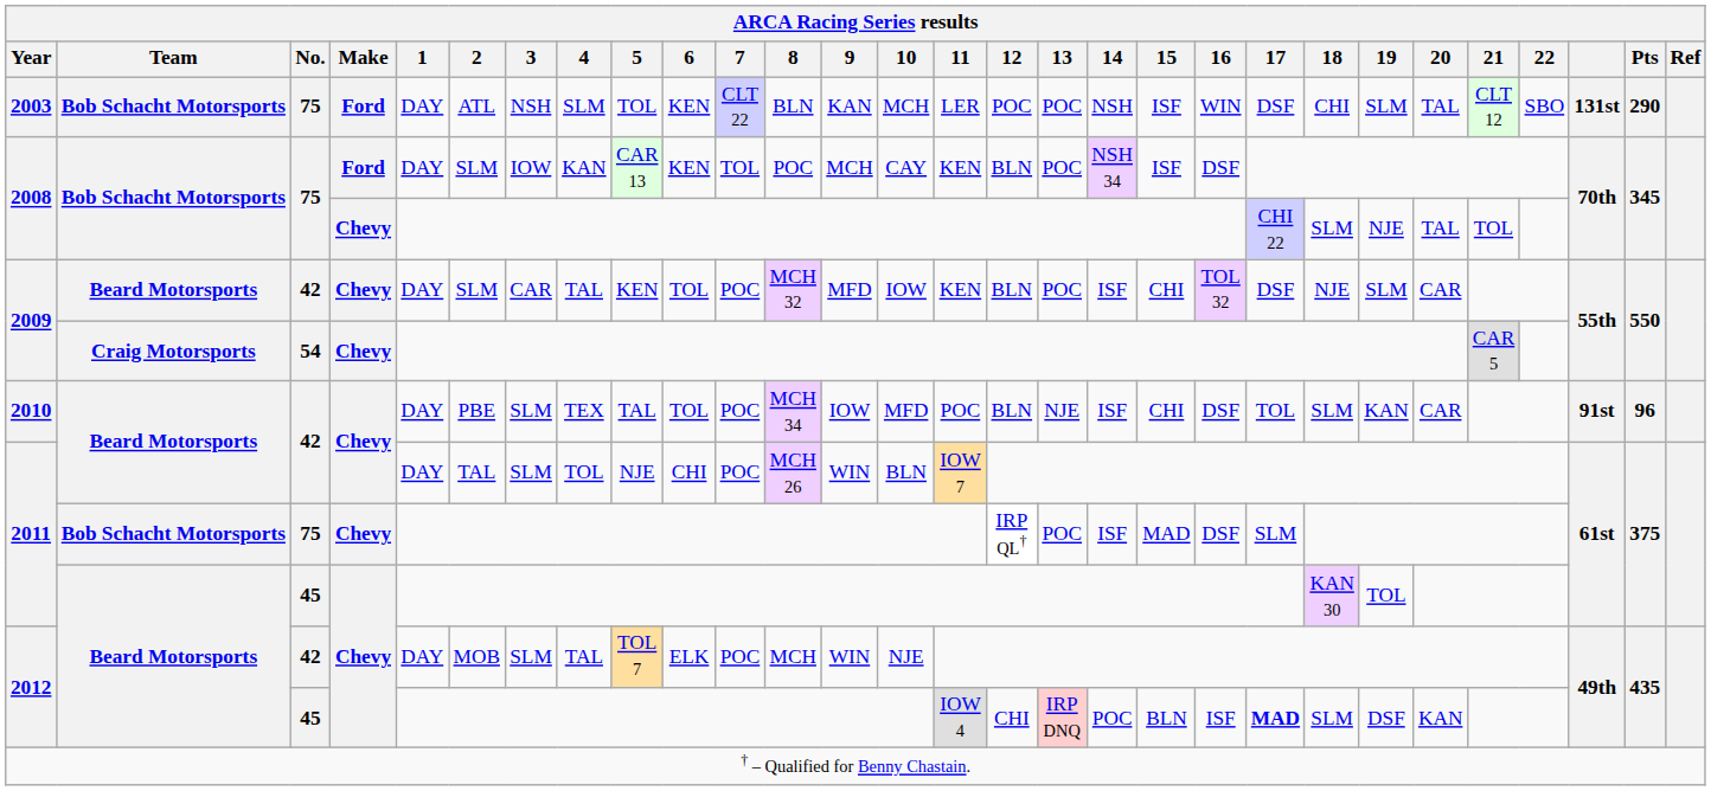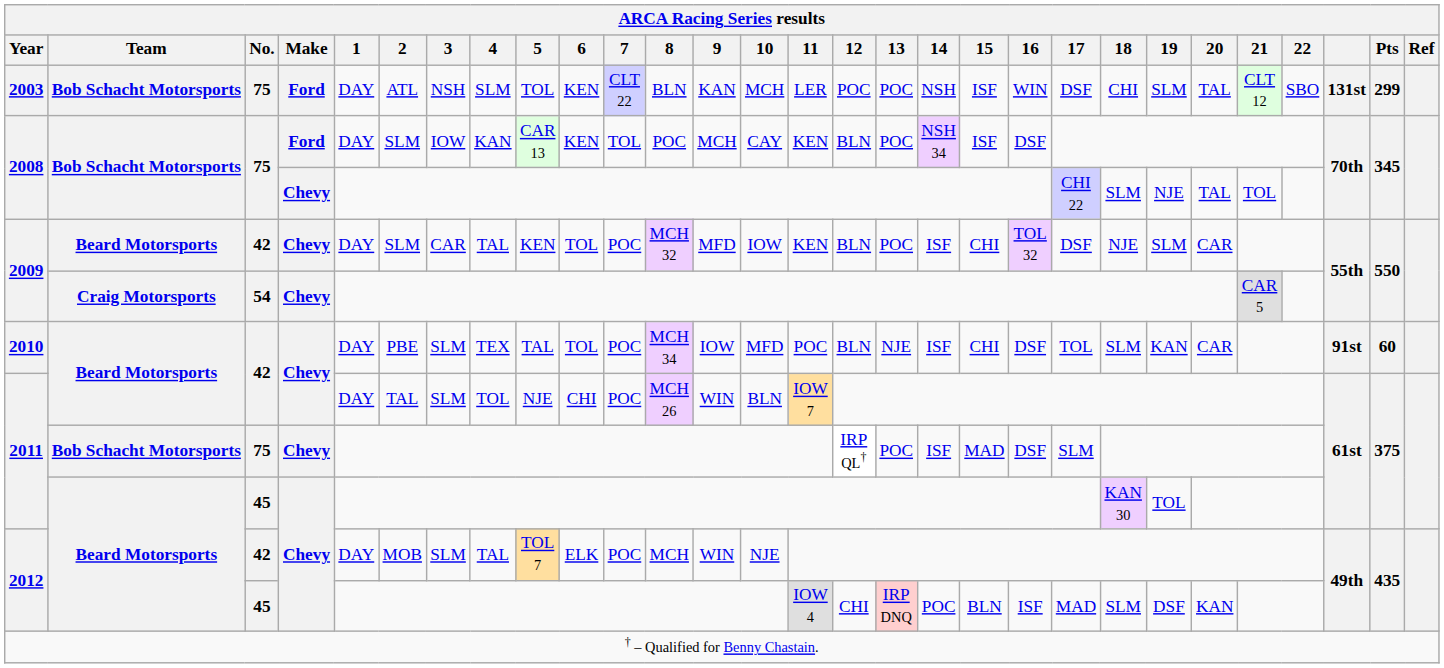2003 | Pts: 290 -> 299
2010 | Pts: 96 -> 60
2012 / 45 | 17: bold -> normal
